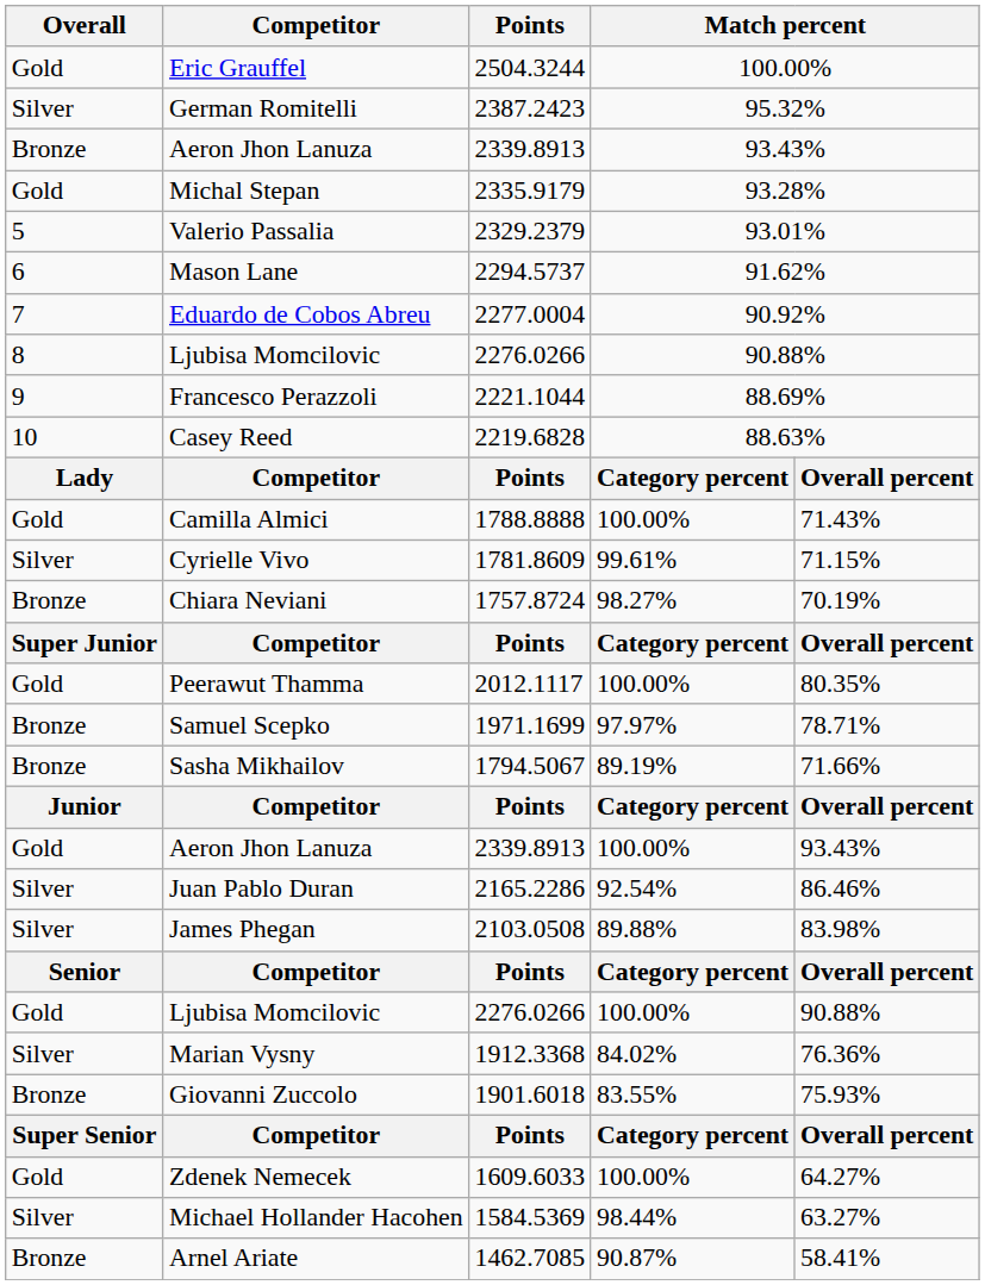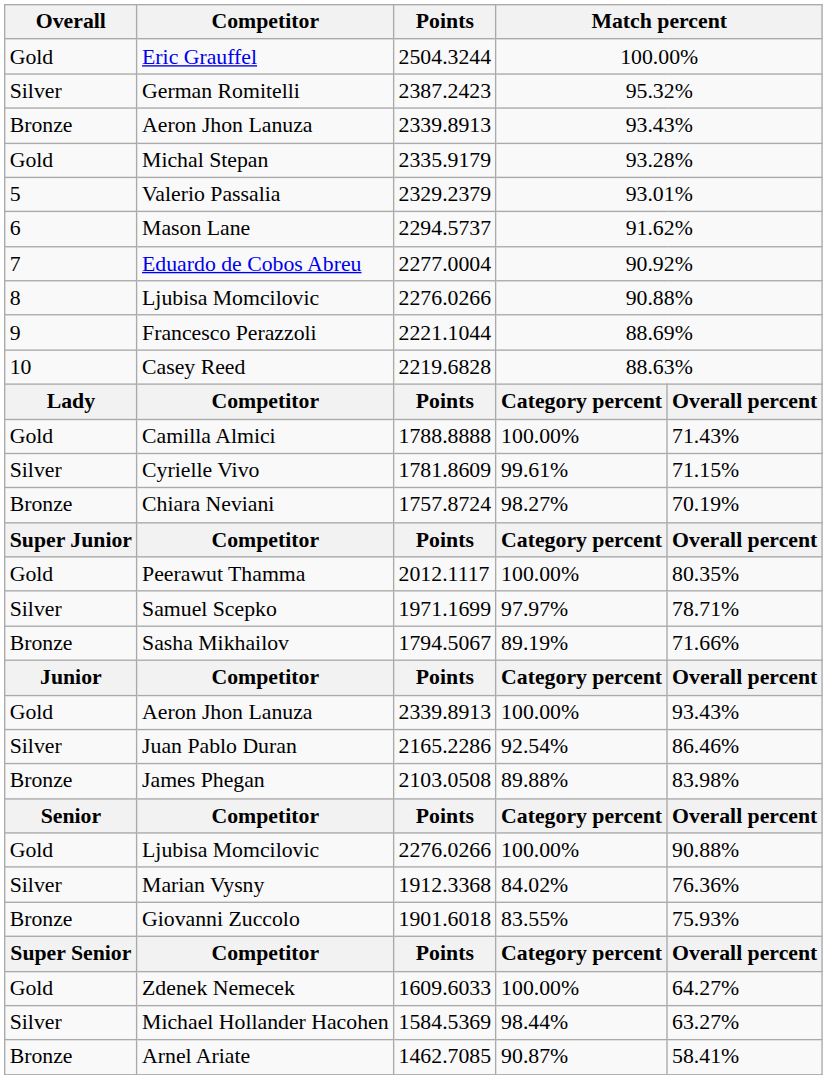Samuel Scepko | Overall: Bronze -> Silver
James Phegan | Overall: Silver -> Bronze
